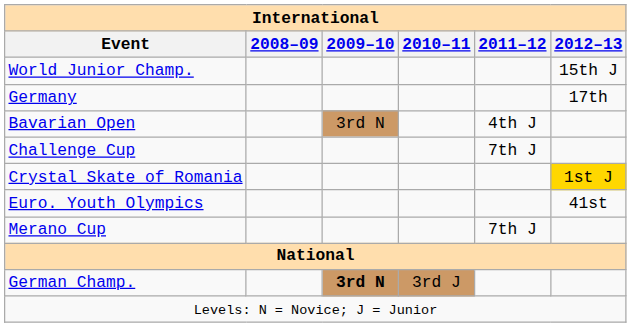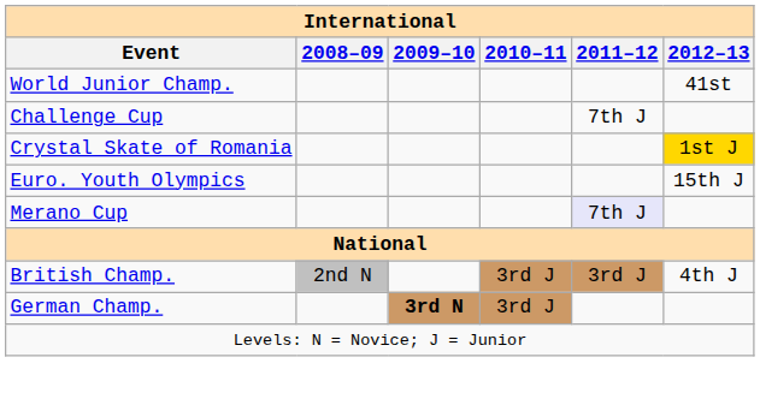World Junior Champ. | 2012–13: 15th J -> 41st
- row: Germany | 17th
- row: Bavarian Open | 3rd N | 4th J
Euro. Youth Olympics | 2012–13: 41st -> 15th J
Merano Cup | 2011–12: no background -> lavender background
+ row: British Champ. | 2nd N | 3rd J | 3rd J | 4th J
